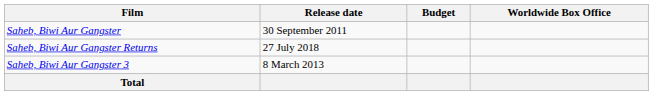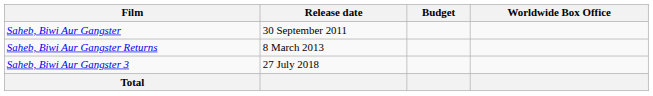Saheb, Biwi Aur Gangster Returns | Release date: 27 July 2018 -> 8 March 2013
Saheb, Biwi Aur Gangster 3 | Release date: 8 March 2013 -> 27 July 2018
